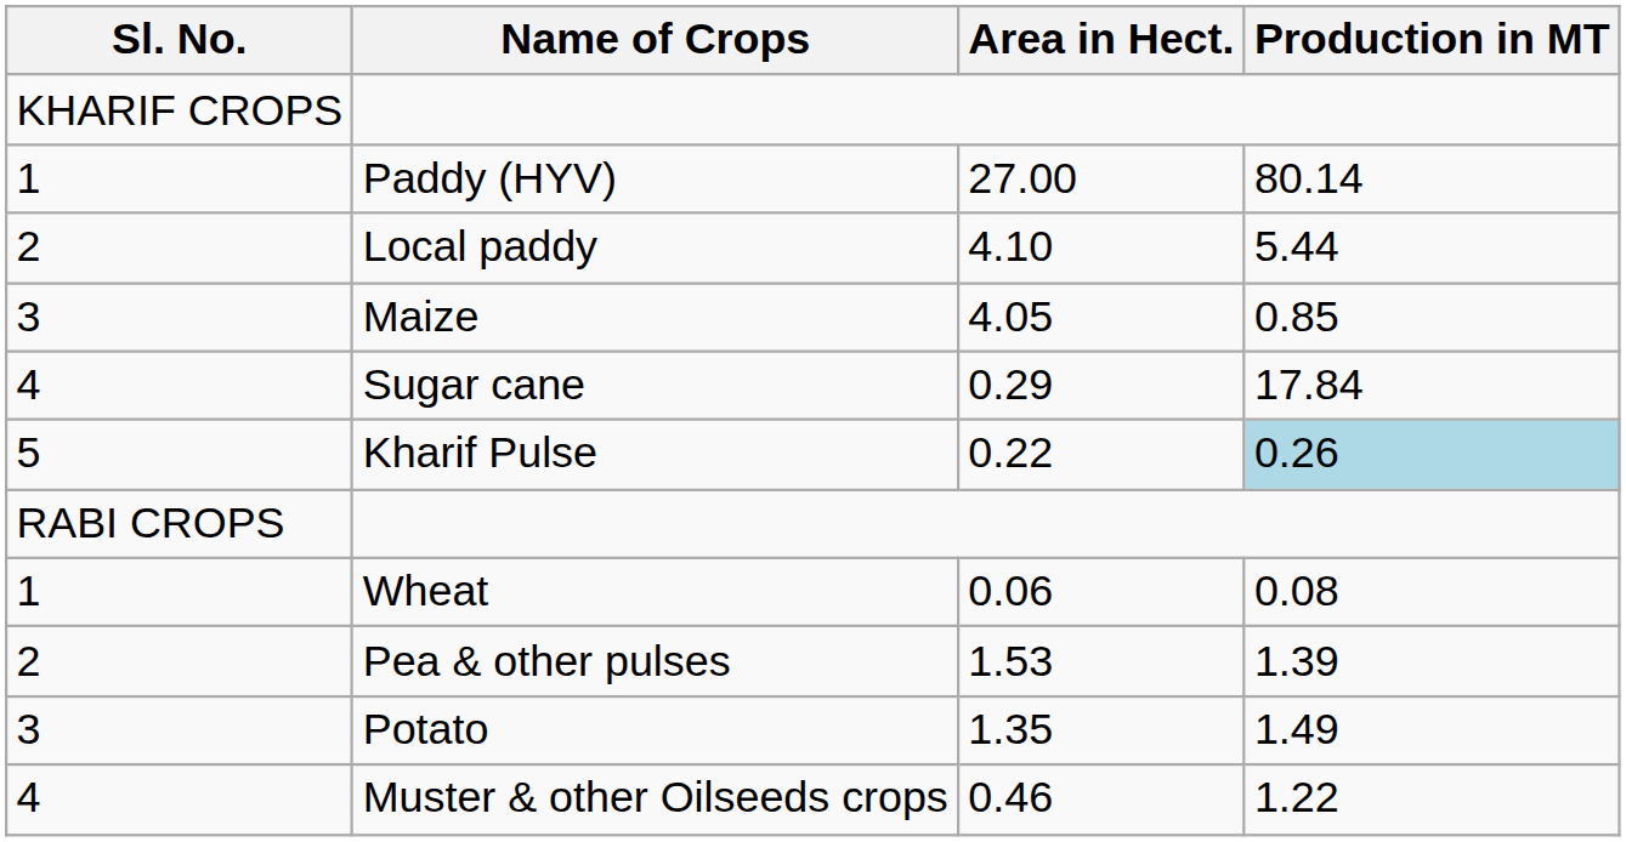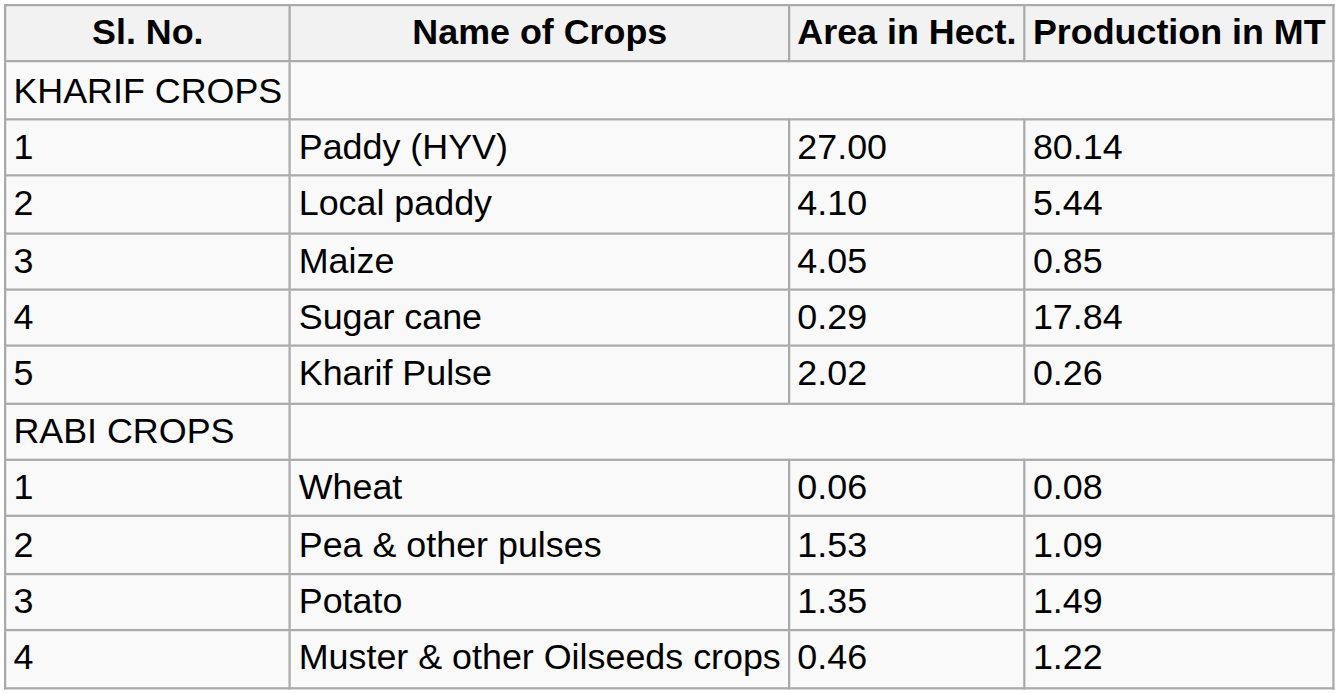Kharif Pulse | Area in Hect.: 0.22 -> 2.02
Kharif Pulse | Production in MT: lightblue background -> no background
Pea & other pulses | Production in MT: 1.39 -> 1.09
